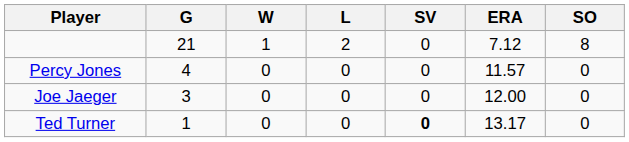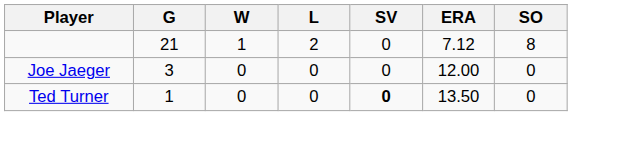- row: Percy Jones | 4 | 0 | 0 | 0 | 11.57 | 0
Ted Turner | ERA: 13.17 -> 13.50
